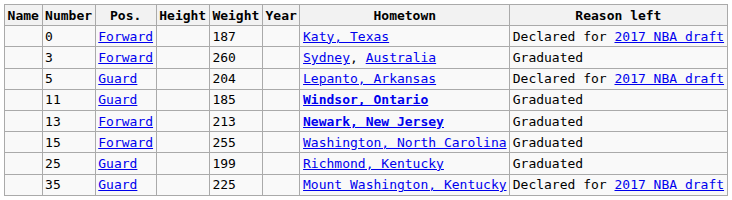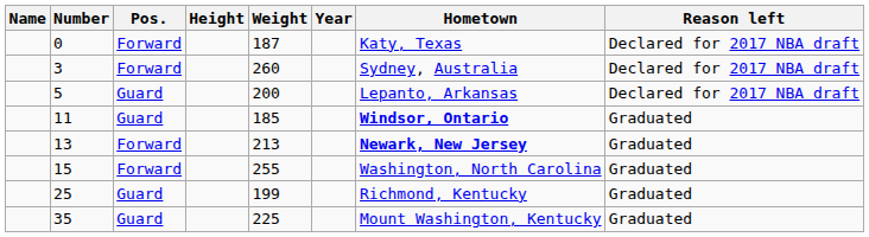3 | Reason left: Graduated -> Declared for 2017 NBA draft
5 | Weight: 204 -> 200
35 | Reason left: Declared for 2017 NBA draft -> Graduated
